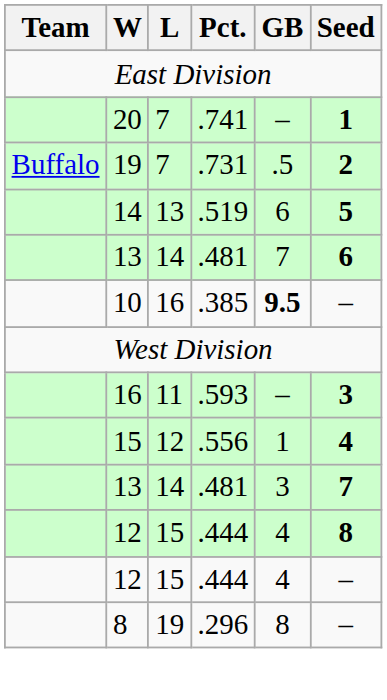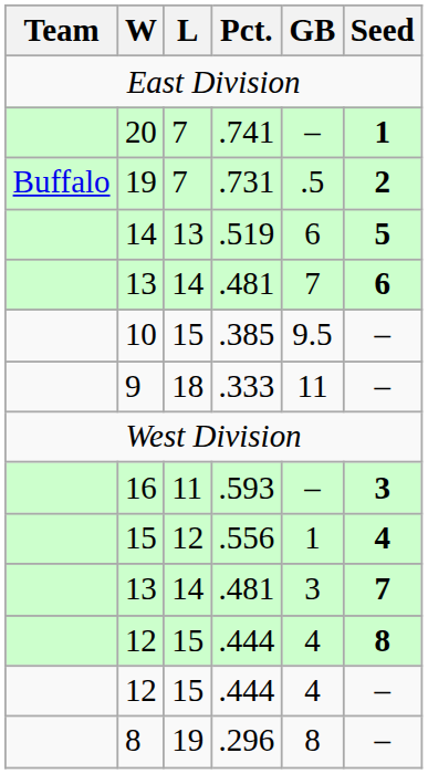10 | L: 16 -> 15
10 | GB: bold -> normal
+ row: 9 | 18 | .333 | 11 | –
